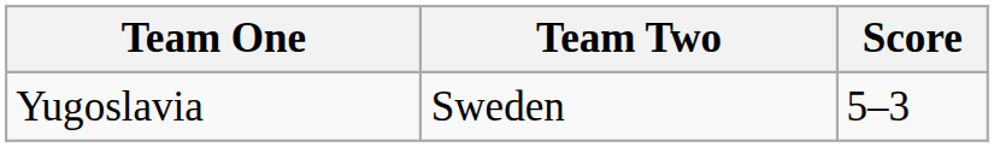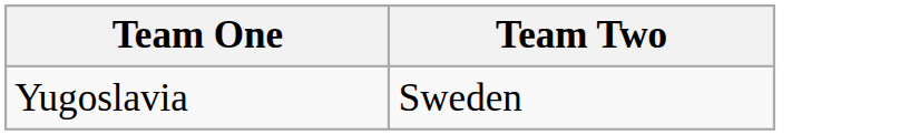- column: Score | 5–3
